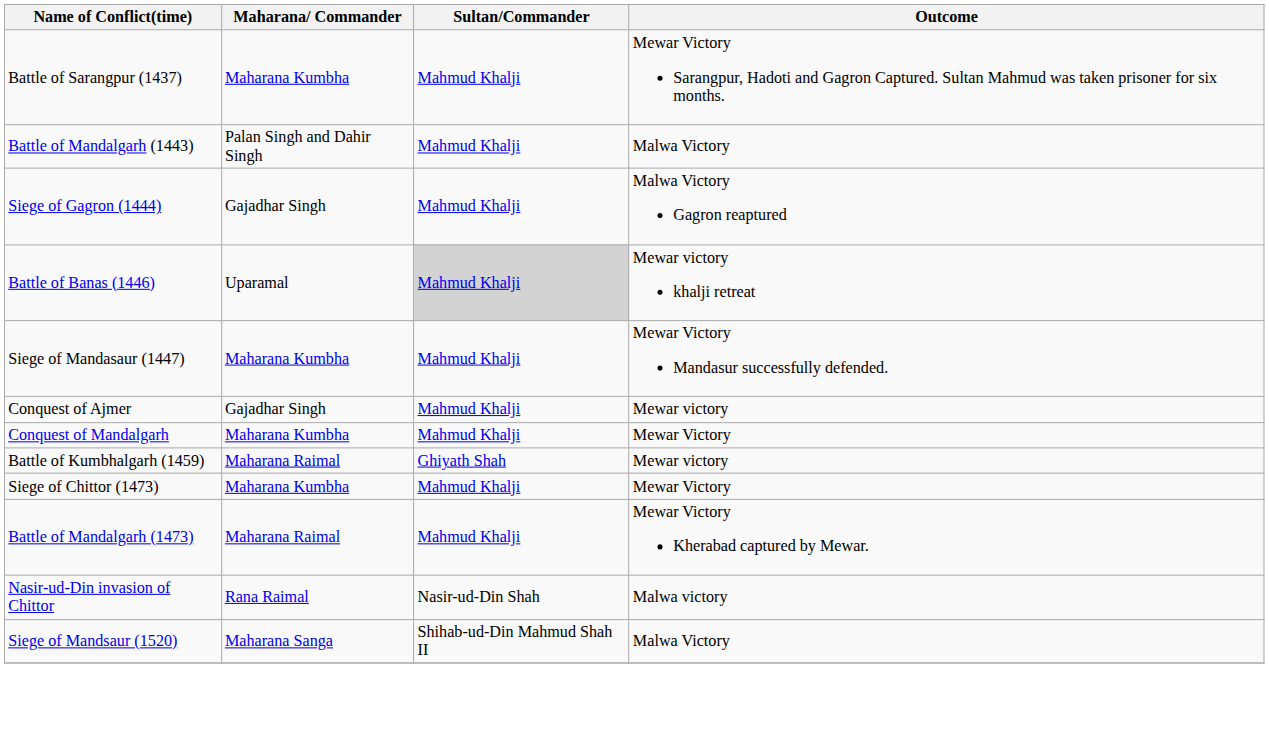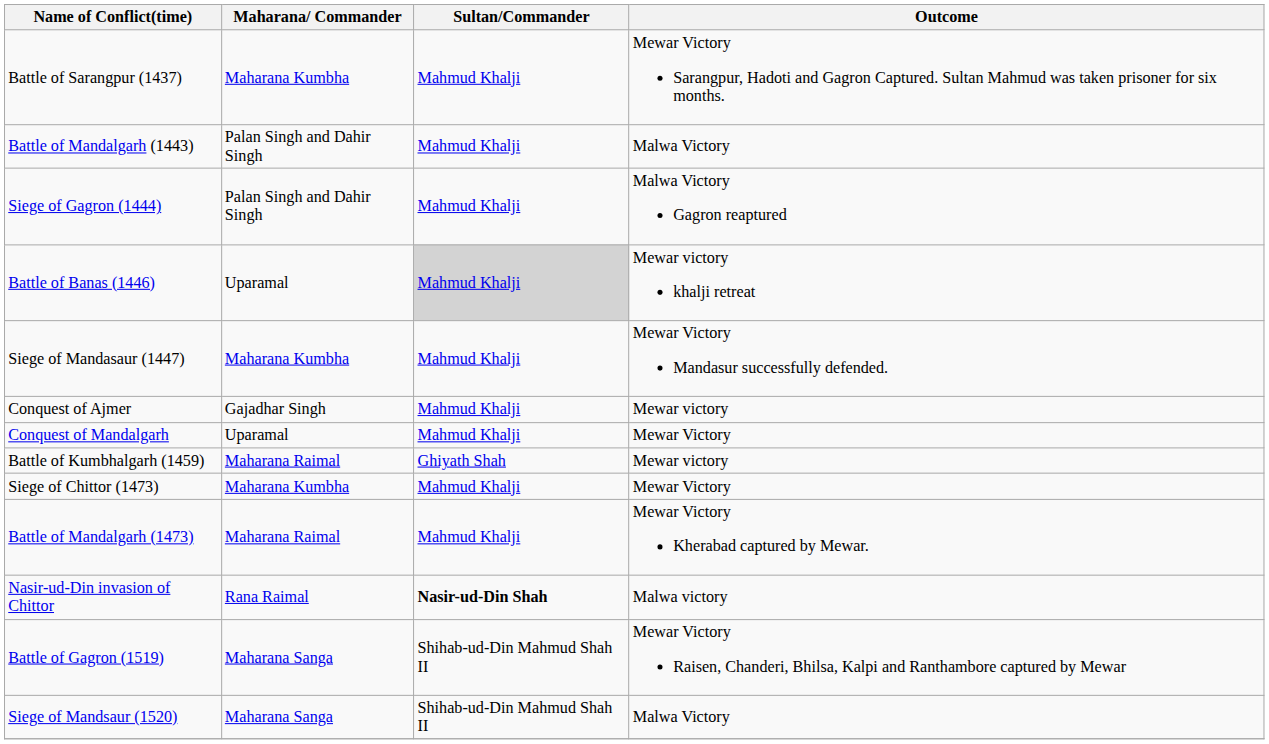Siege of Gagron (1444) | Maharana/ Commander: Gajadhar Singh -> Palan Singh and Dahir Singh
Conquest of Mandalgarh | Maharana/ Commander: Maharana Kumbha -> Uparamal
Nasir-ud-Din invasion of Chittor | Sultan/Commander: normal -> bold
+ row: Battle of Gagron (1519) | Maharana Sanga | Shihab-ud-Din Mahmud Shah II | Mewar Victory Raisen, Chanderi, Bhilsa, Kalpi and Ranthambore captured by Mewar
